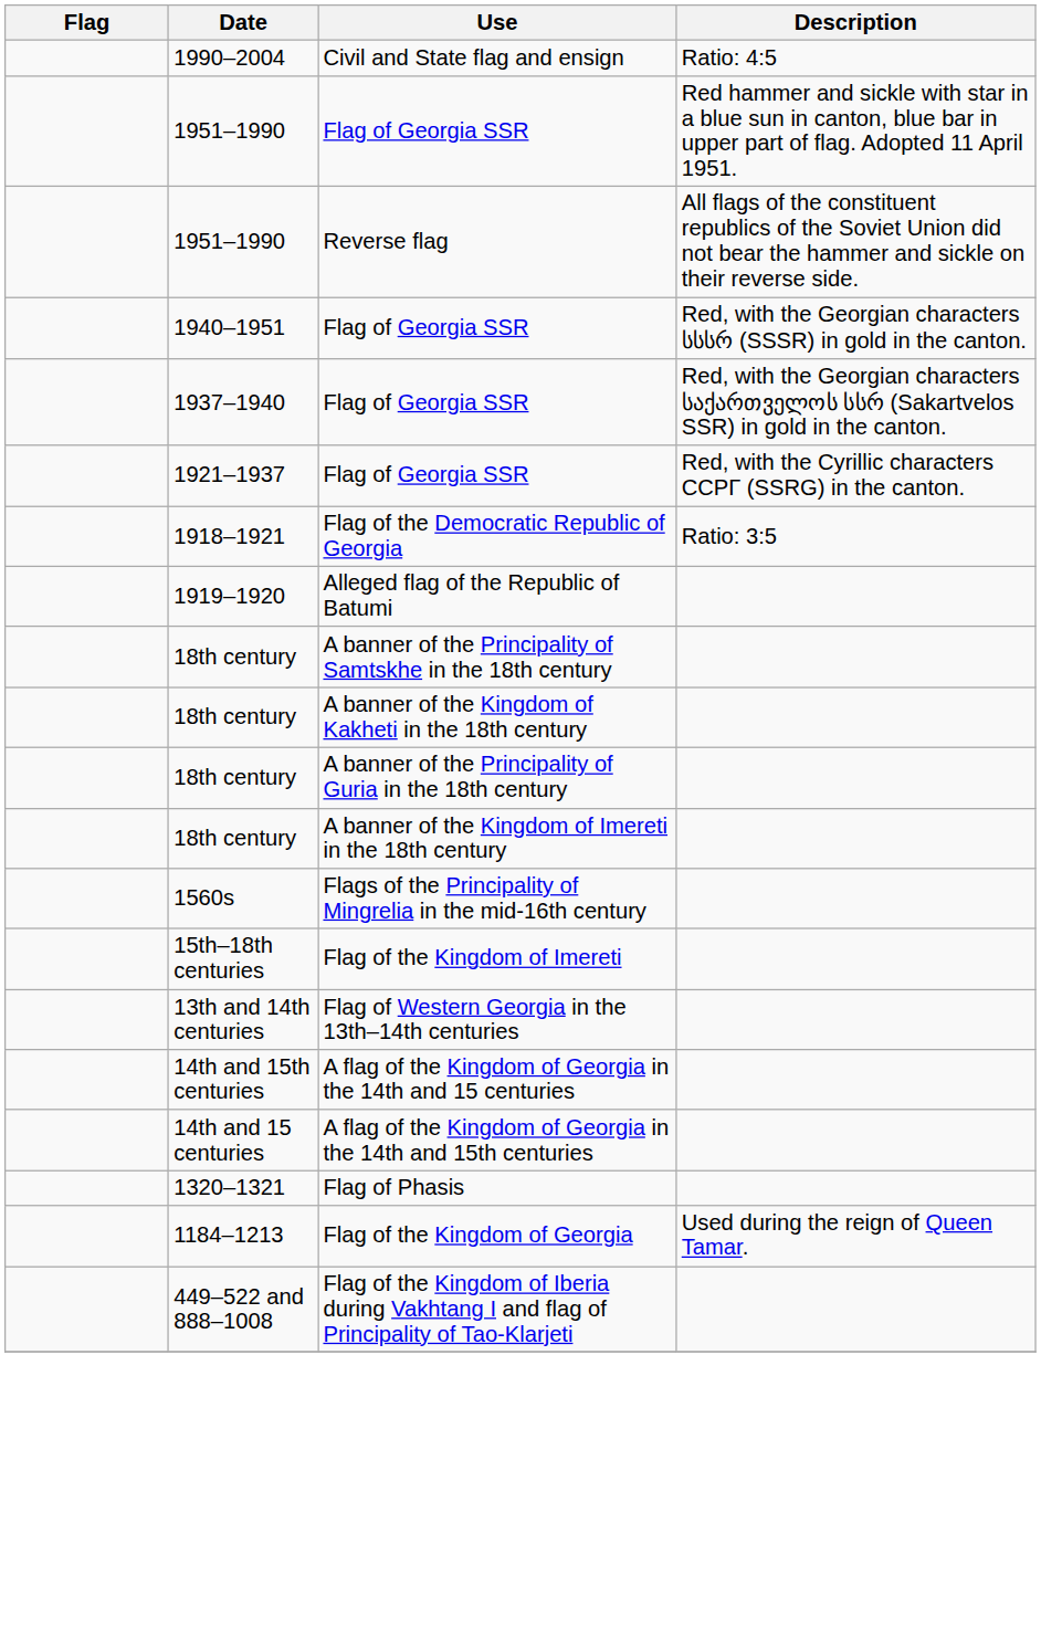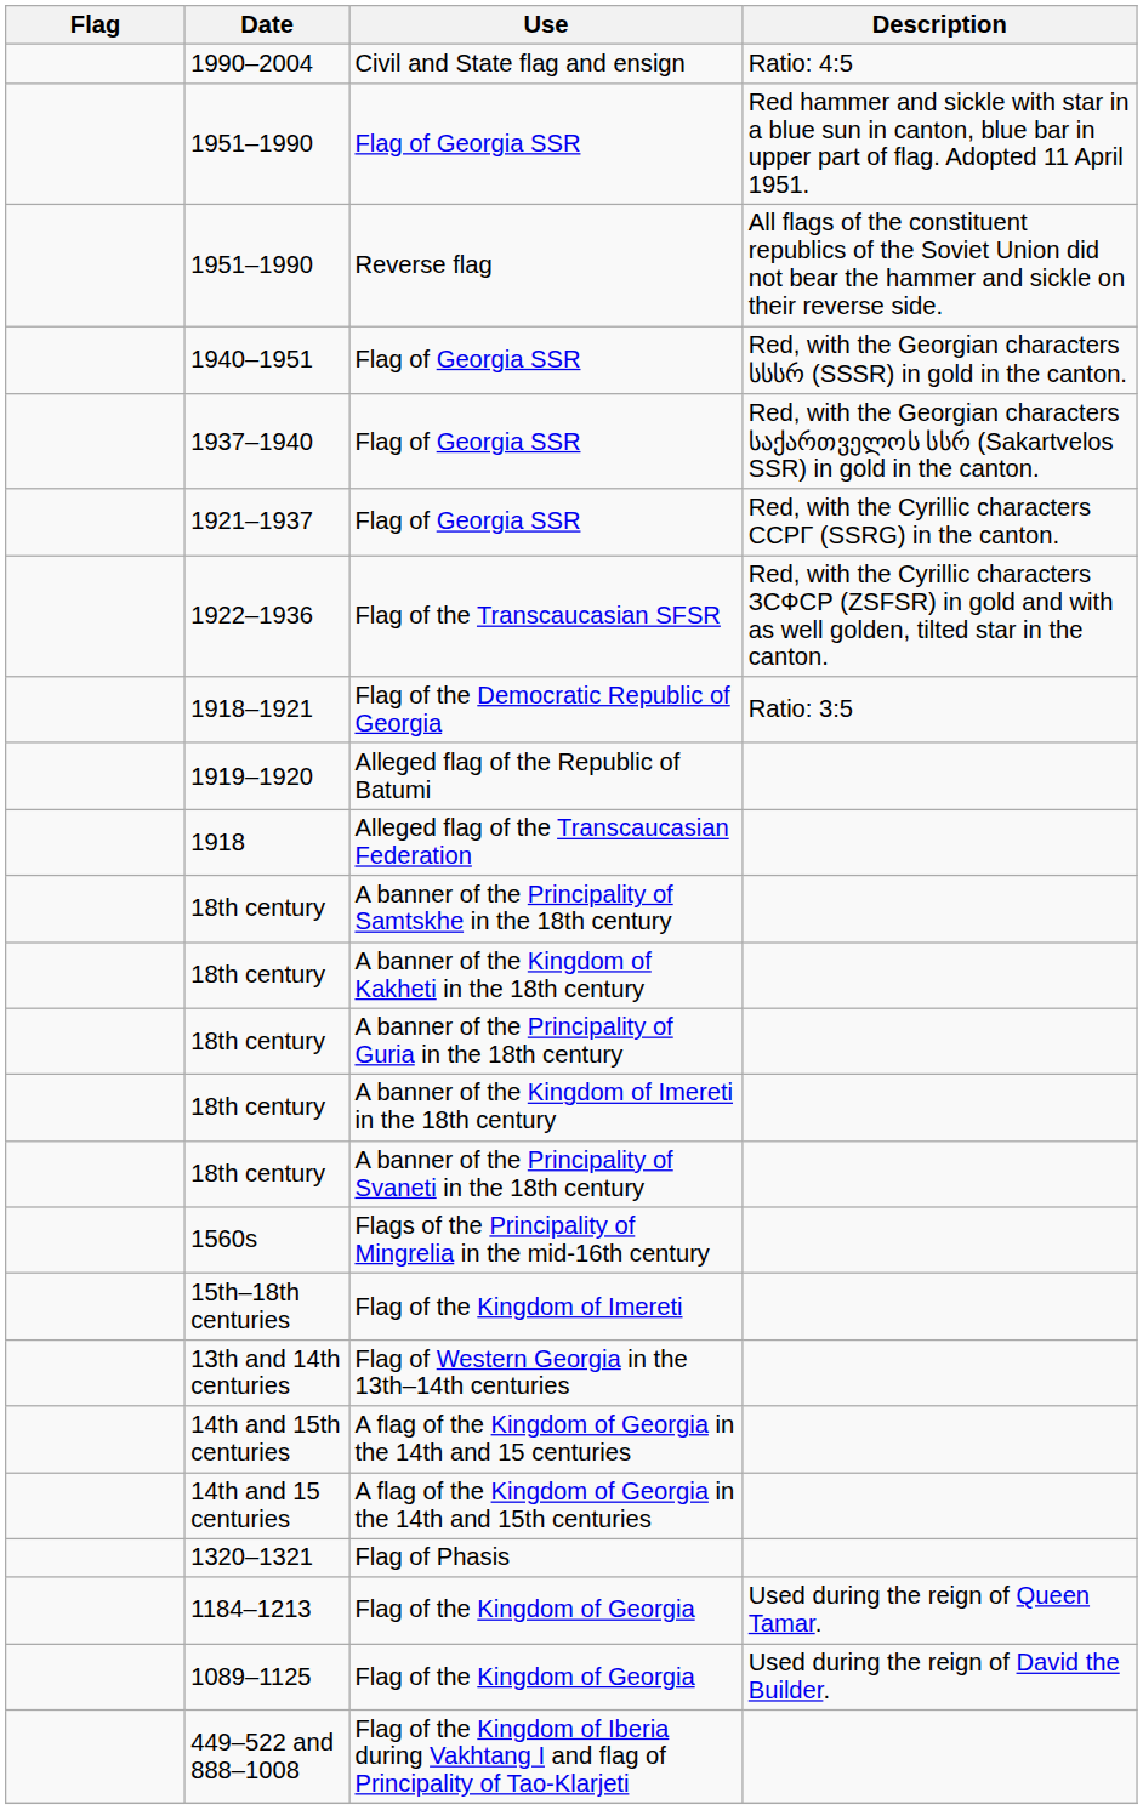+ row: 1922–1936 | Flag of the Transcaucasian SFSR | Red, with the Cyrillic characters ЗСФСР (ZSFSR) in gold and with as well golden, tilted star in the canton.
+ row: 1918 | Alleged flag of the Transcaucasian Federation
+ row: 18th century | A banner of the Principality of Svaneti in the 18th century
+ row: 1089–1125 | Flag of the Kingdom of Georgia | Used during the reign of David the Builder.
